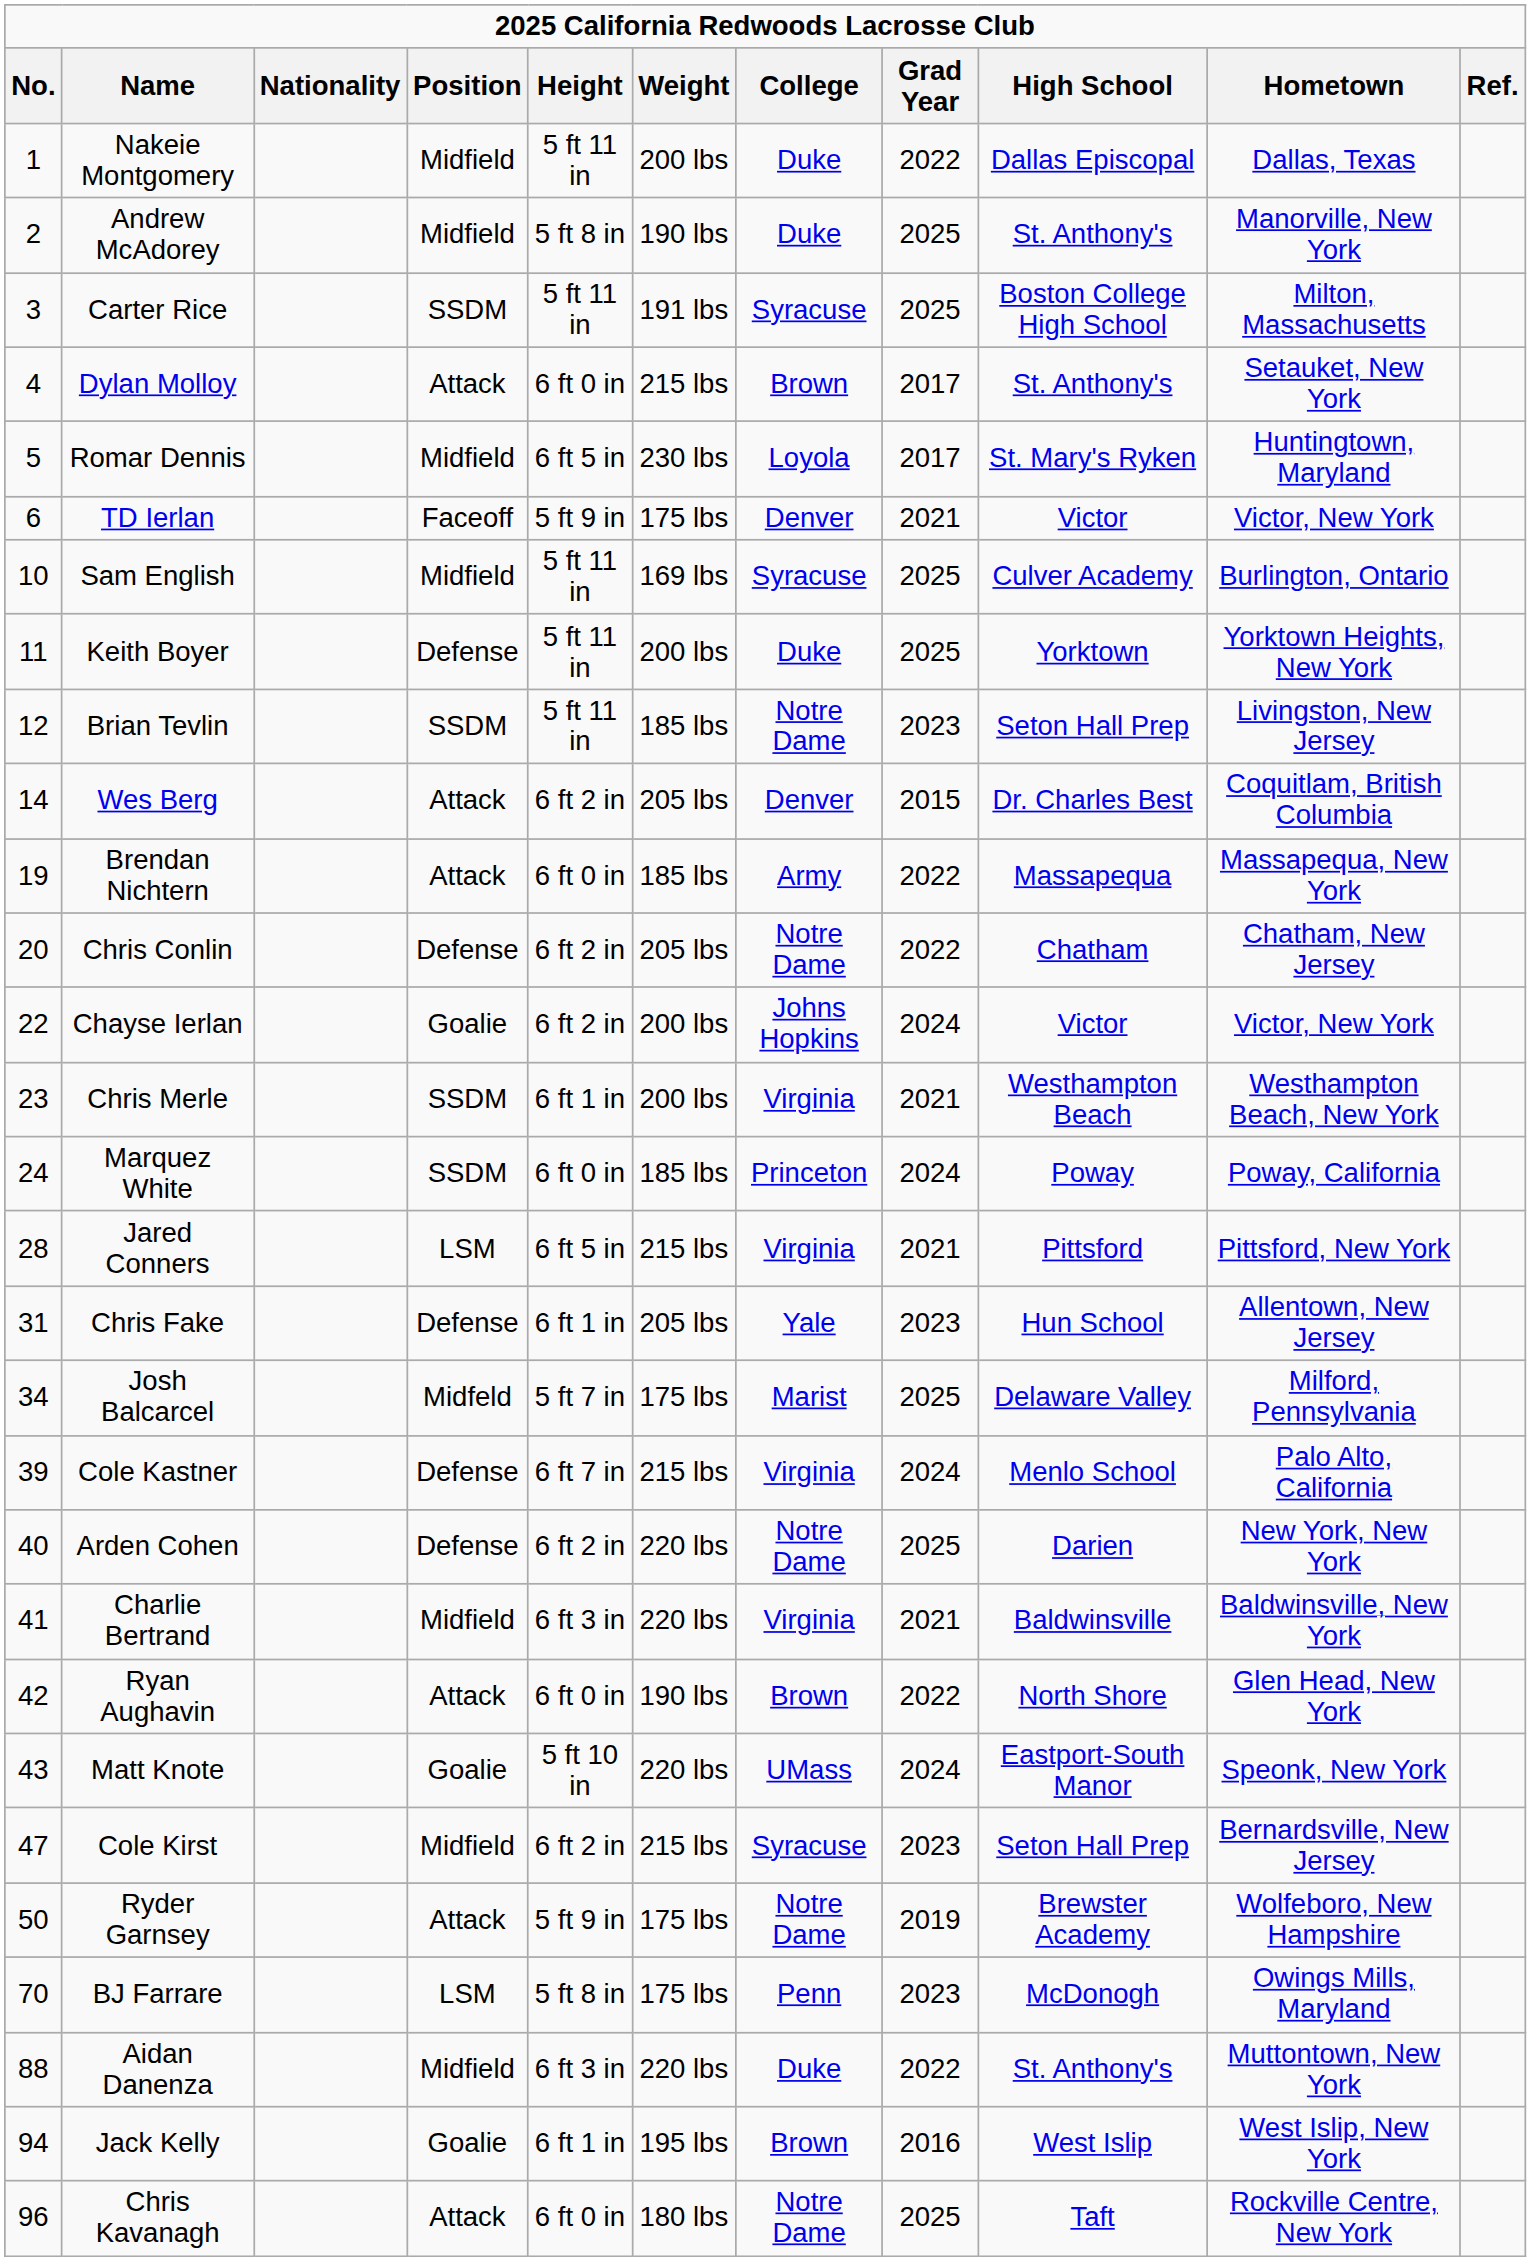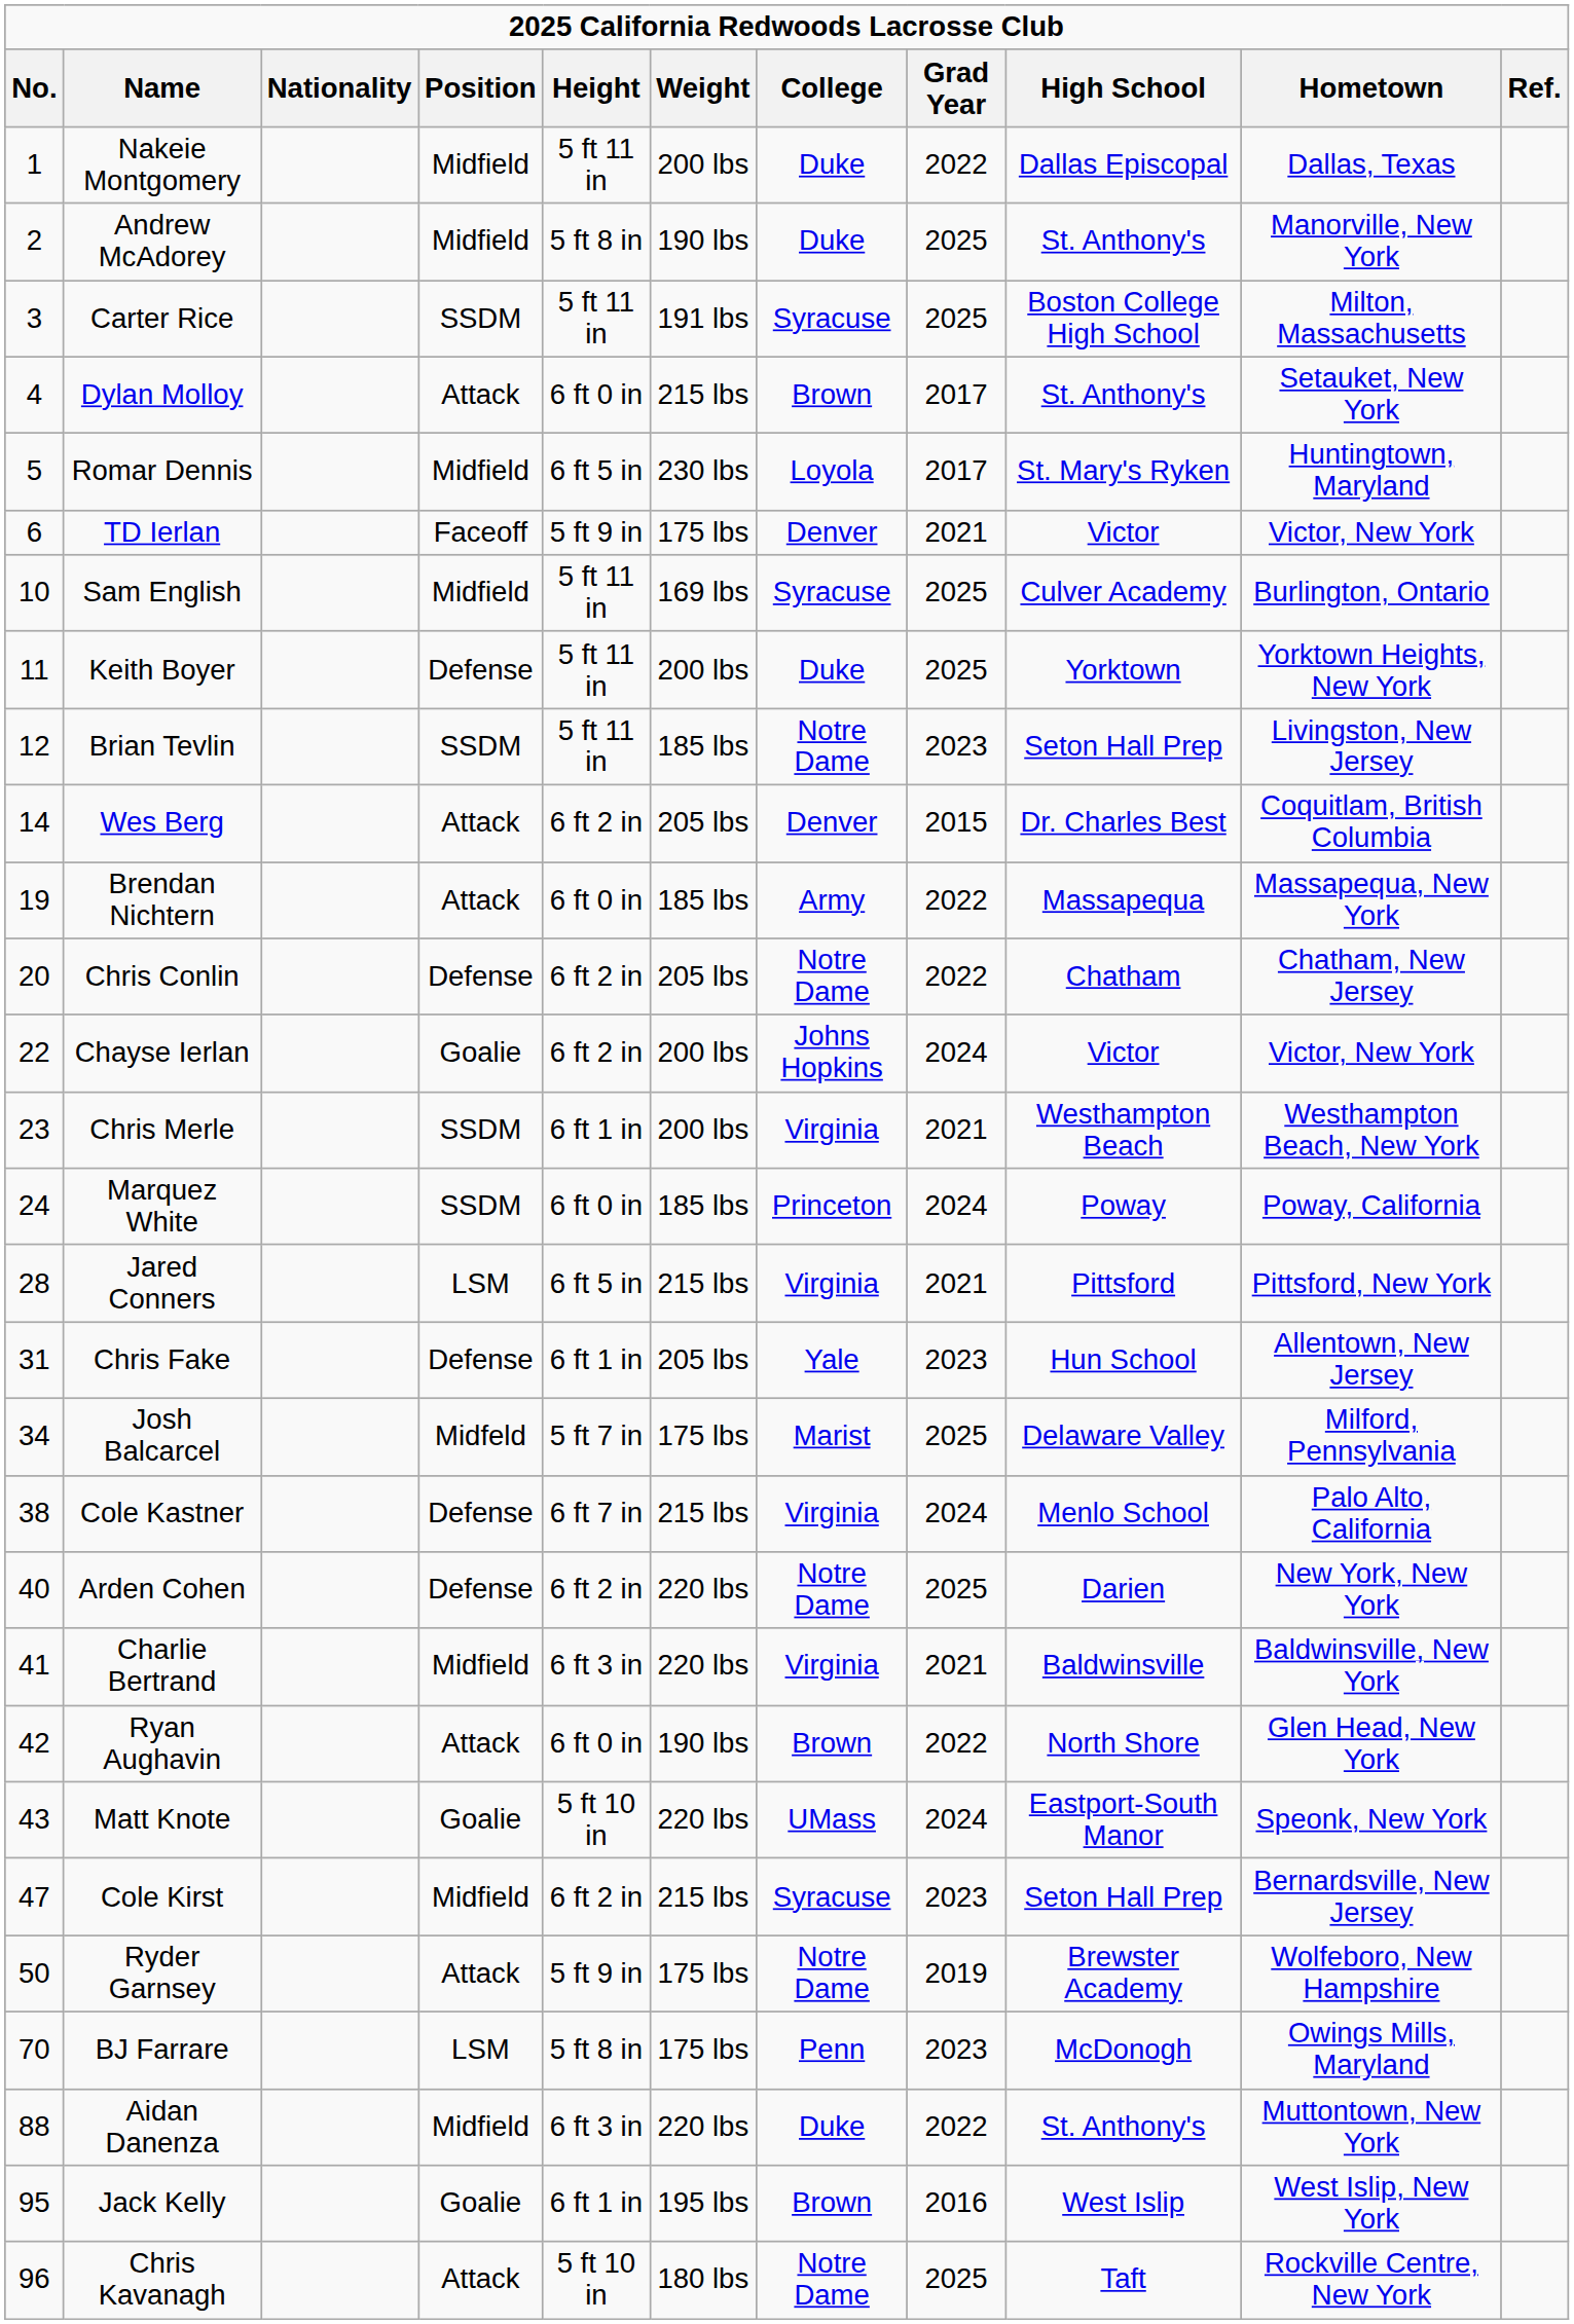Cole Kastner | No.: 39 -> 38
Jack Kelly | No.: 94 -> 95
Chris Kavanagh | Height: 6 ft 0 in -> 5 ft 10 in
